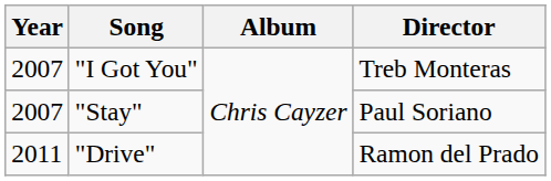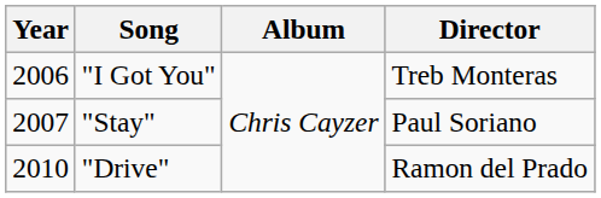"I Got You" | Year: 2007 -> 2006
"Drive" | Year: 2011 -> 2010
